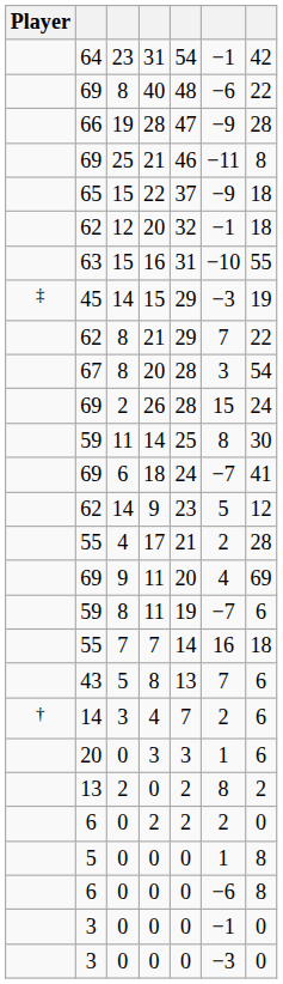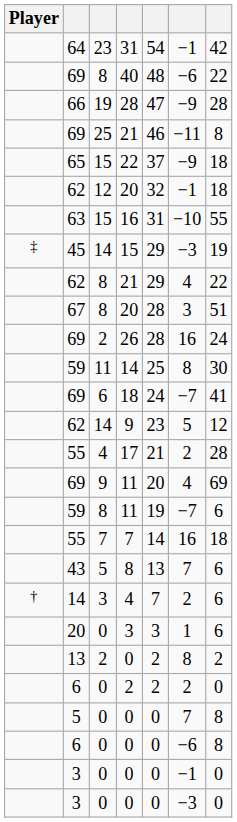62 / 21 | column 6: 7 -> 4
67 / 20 | column 7: 54 -> 51
26 | column 6: 15 -> 16
5 / 0 | column 6: 1 -> 7
